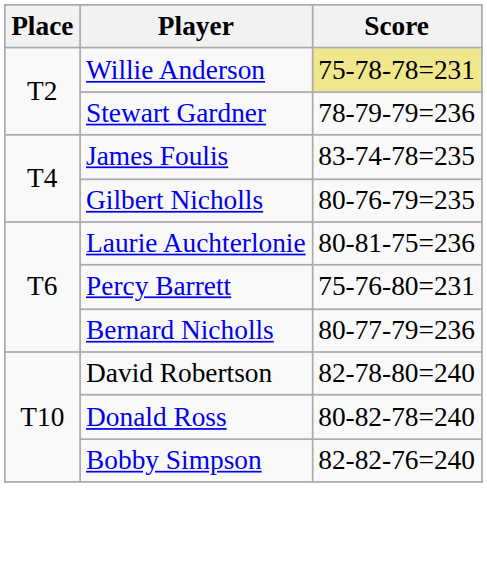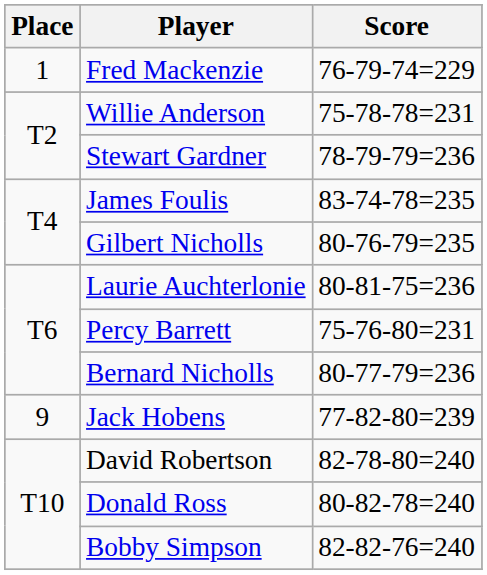+ row: 1 | Fred Mackenzie | 76-79-74=229
Willie Anderson | Score: khaki background -> no background
+ row: 9 | Jack Hobens | 77-82-80=239
